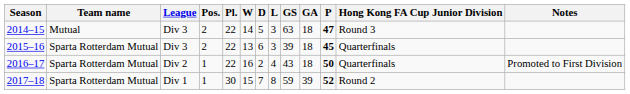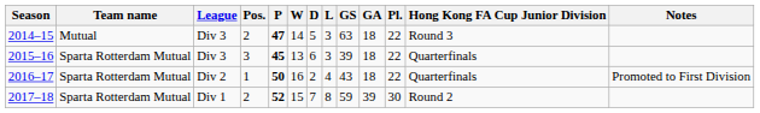columns swapped: Pl. <-> P
2015–16 | Pos.: 2 -> 3
2017–18 | Pos.: 1 -> 2
